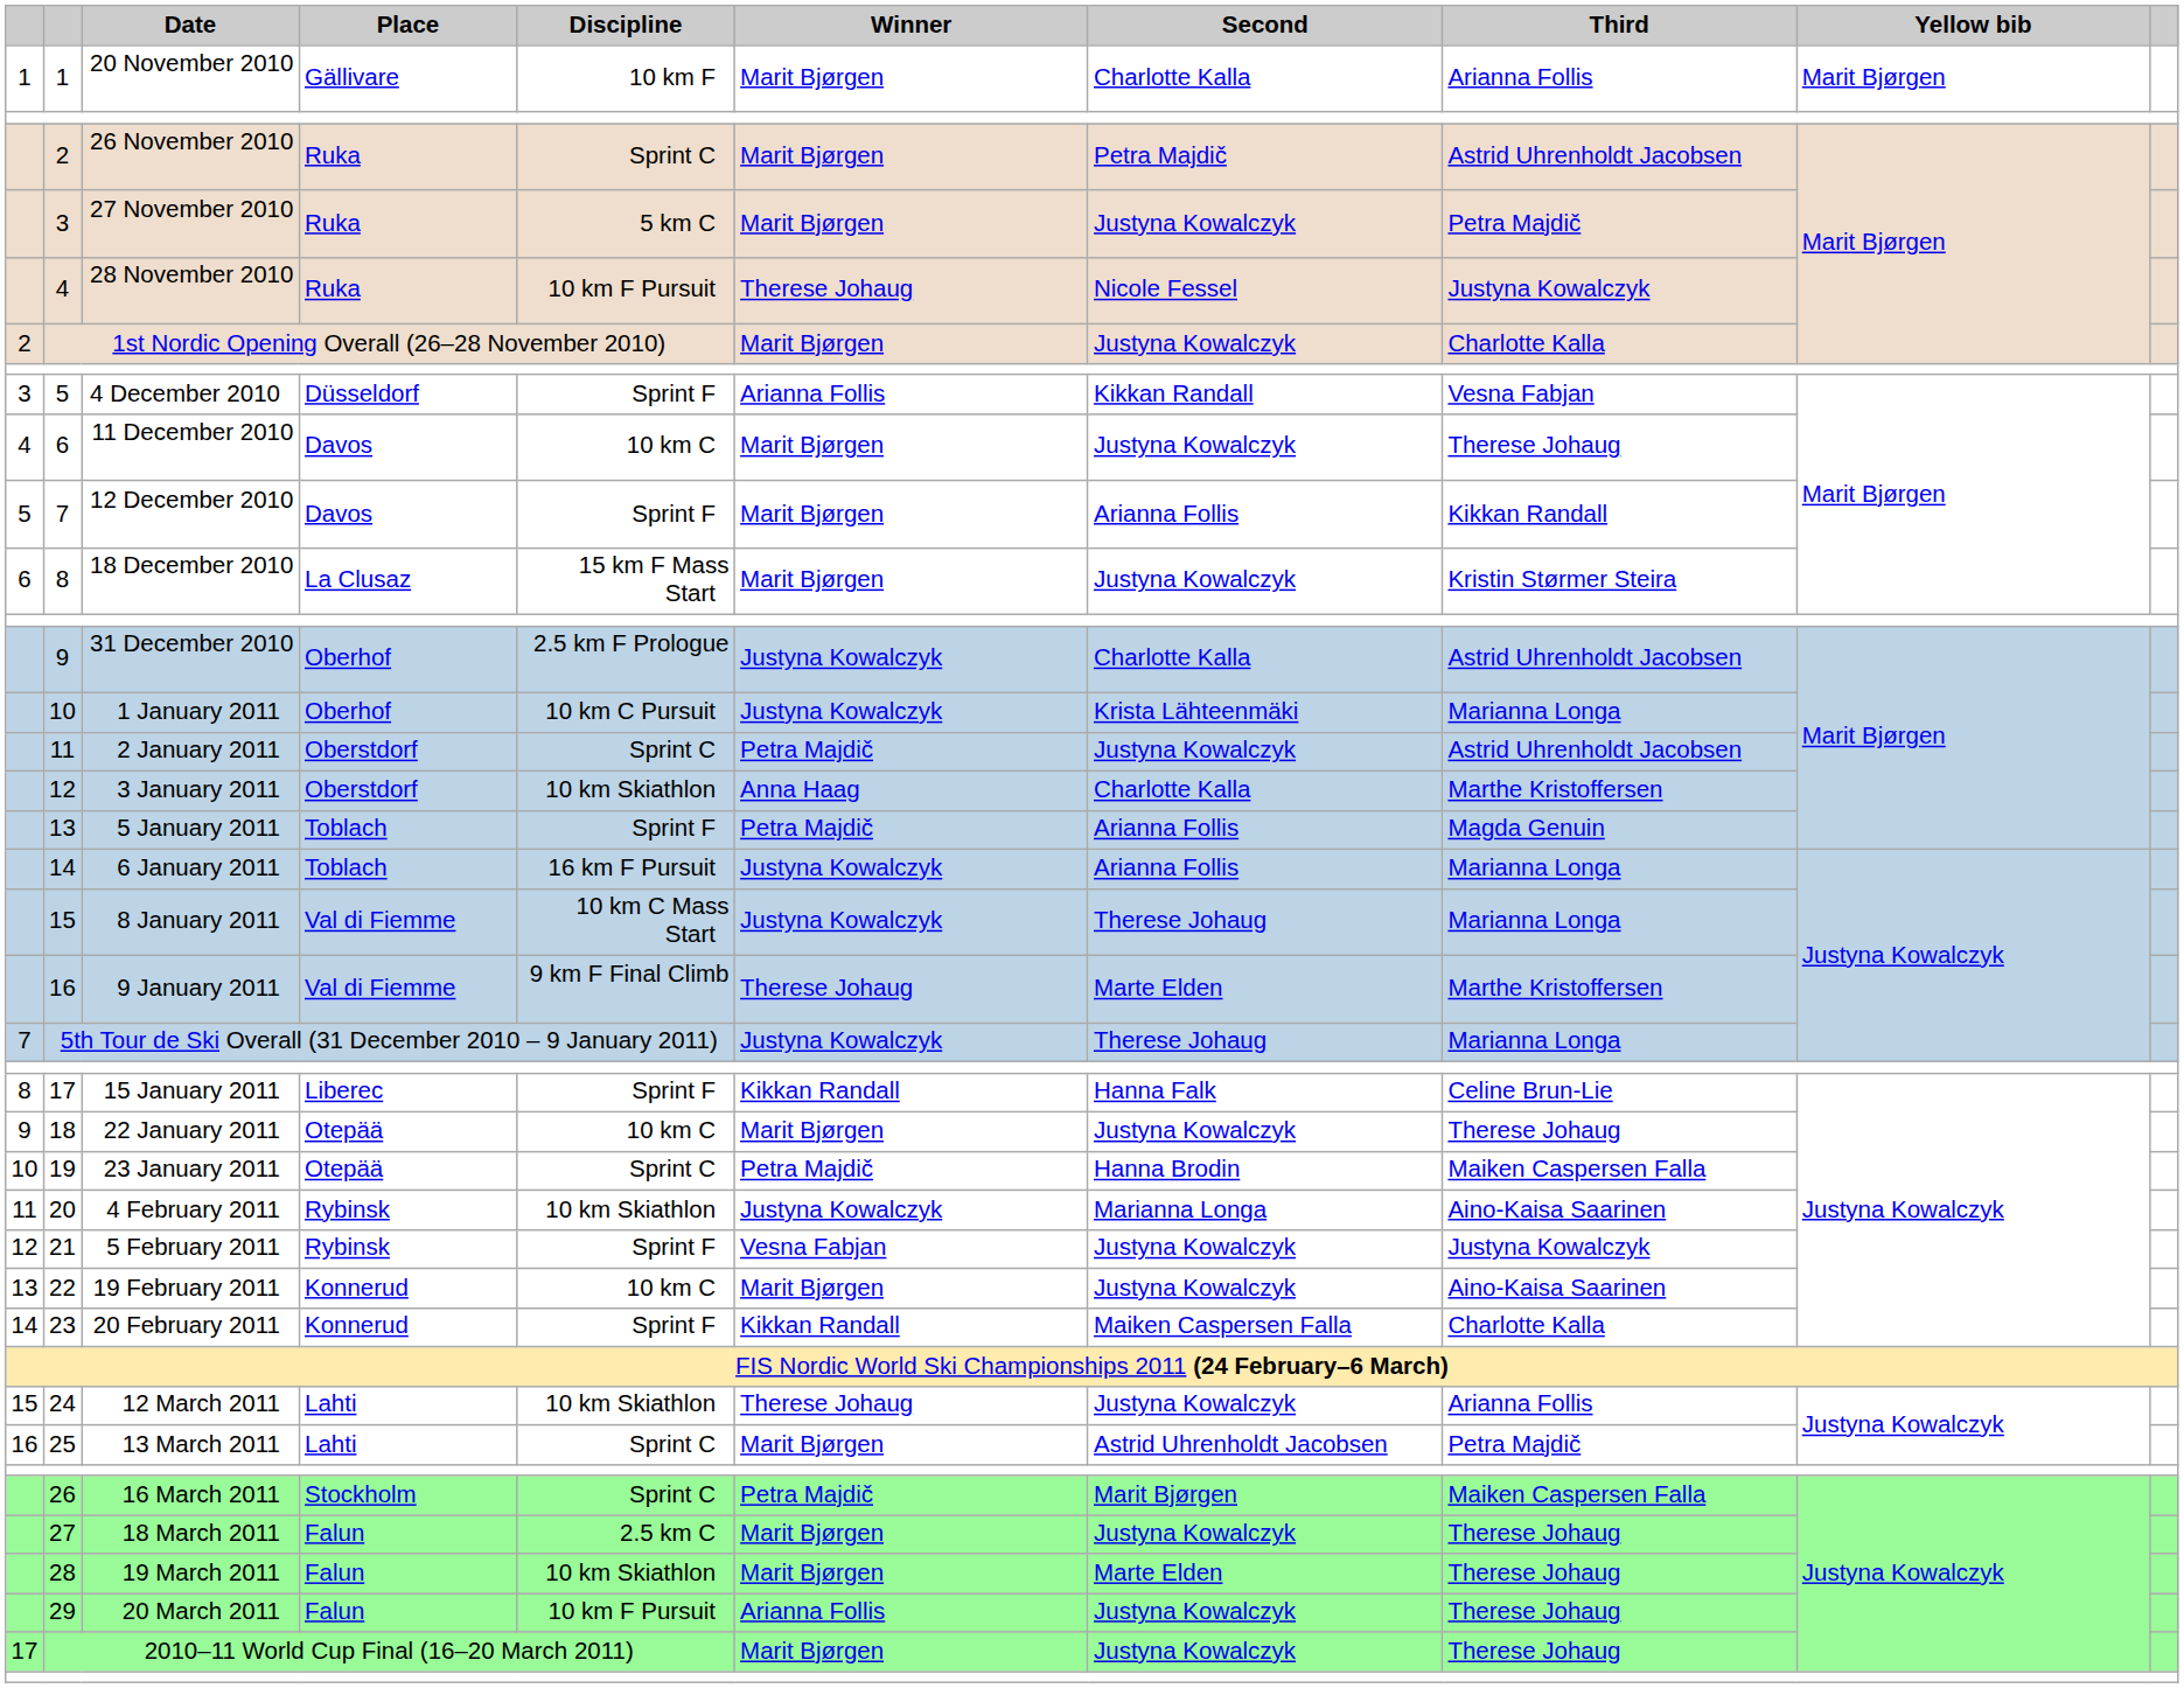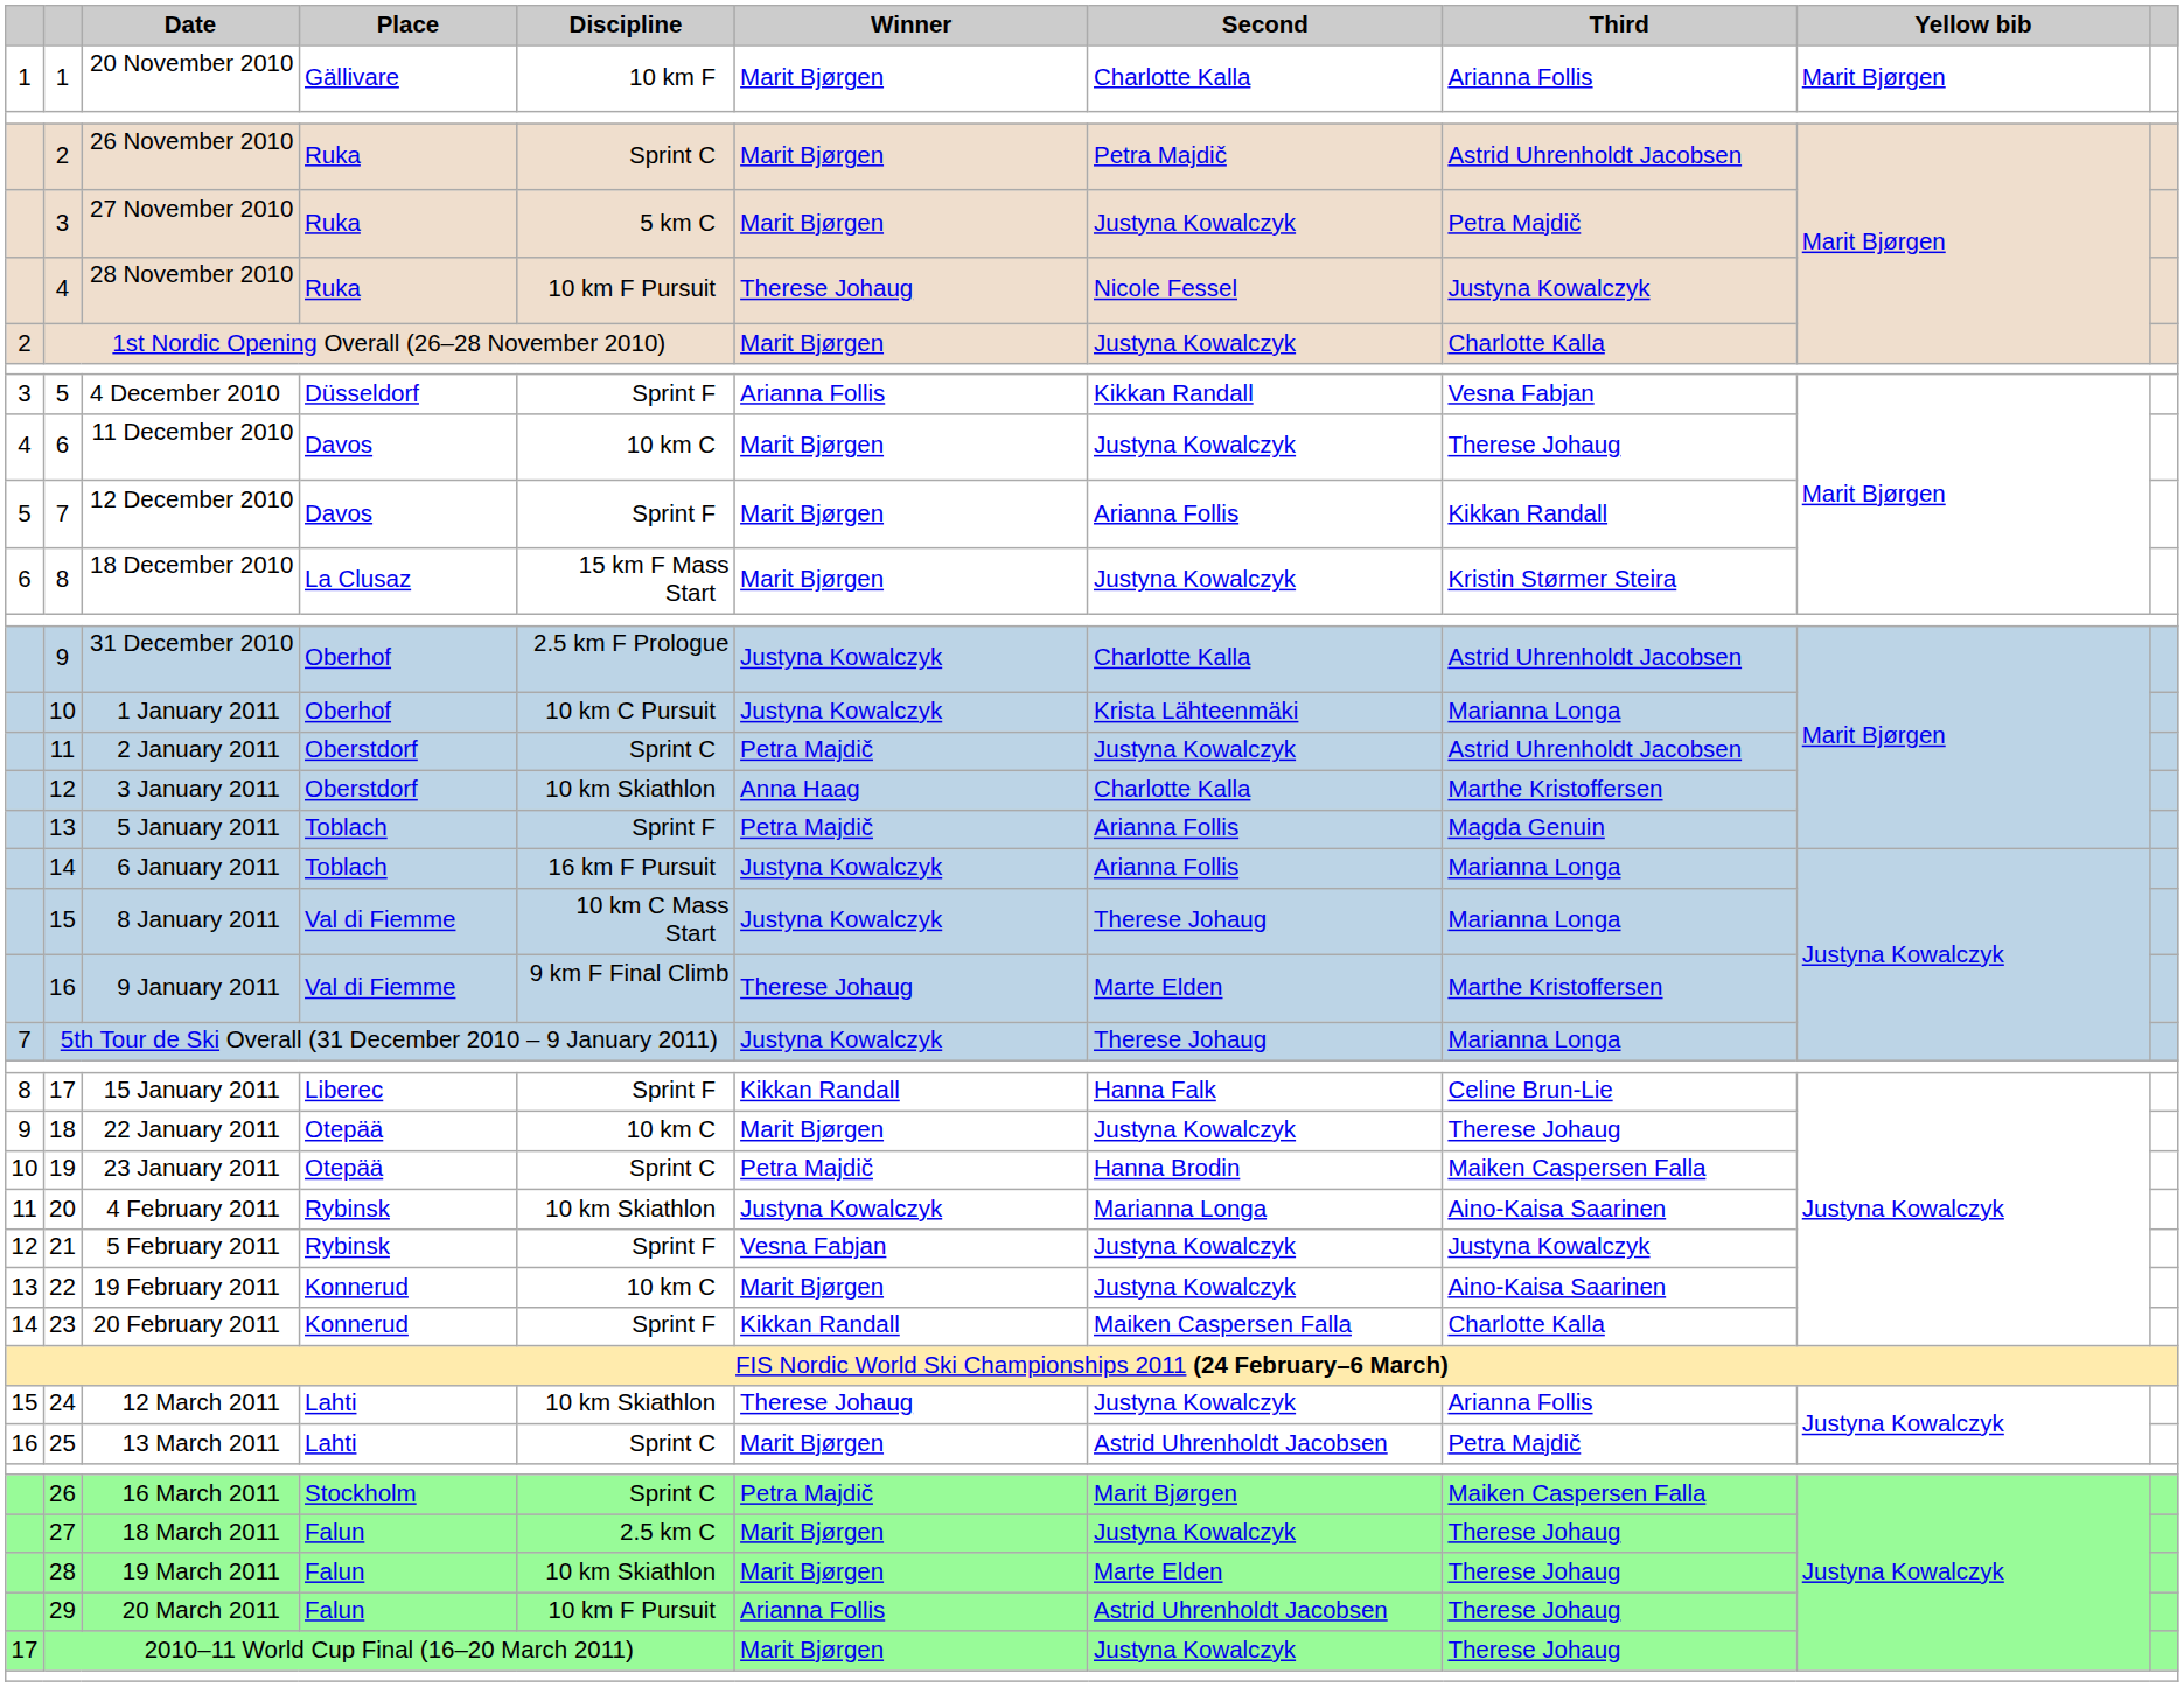29 | Second: Justyna Kowalczyk -> Astrid Uhrenholdt Jacobsen
